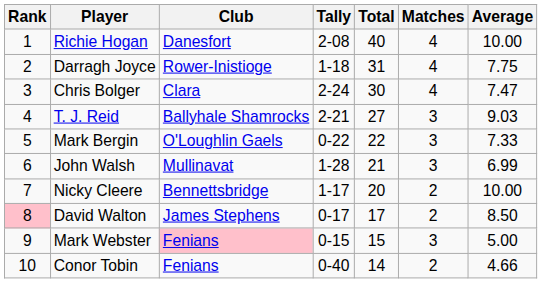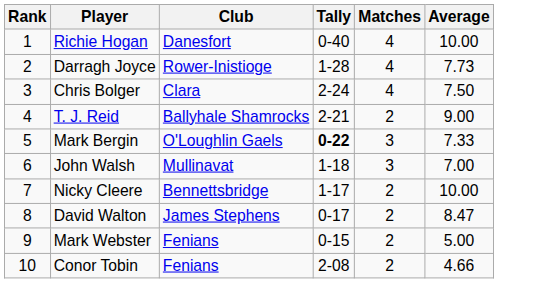- column: Total | 40 | 31 | 30 | 27 | 22 | 21 | 20 | 17 | 15 | 14
Richie Hogan | Tally: 2-08 -> 0-40
Darragh Joyce | Tally: 1-18 -> 1-28
Darragh Joyce | Average: 7.75 -> 7.73
Chris Bolger | Average: 7.47 -> 7.50
T. J. Reid | Matches: 3 -> 2
T. J. Reid | Average: 9.03 -> 9.00
Mark Bergin | Tally: normal -> bold
John Walsh | Tally: 1-28 -> 1-18
John Walsh | Average: 6.99 -> 7.00
David Walton | Rank: pink background -> no background
David Walton | Average: 8.50 -> 8.47
Mark Webster | Club: pink background -> no background
Mark Webster | Matches: 3 -> 2
Conor Tobin | Tally: 0-40 -> 2-08
